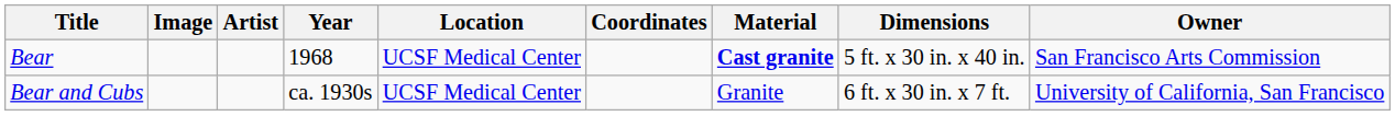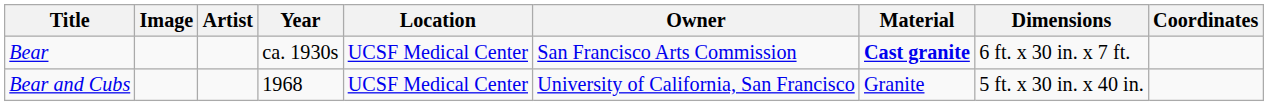columns swapped: Coordinates <-> Owner
Bear | Year: 1968 -> ca. 1930s
Bear | Dimensions: 5 ft. x 30 in. x 40 in. -> 6 ft. x 30 in. x 7 ft.
Bear and Cubs | Year: ca. 1930s -> 1968
Bear and Cubs | Dimensions: 6 ft. x 30 in. x 7 ft. -> 5 ft. x 30 in. x 40 in.
